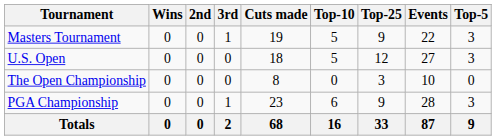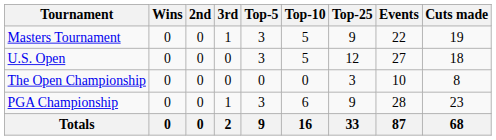columns swapped: Top-5 <-> Cuts made
